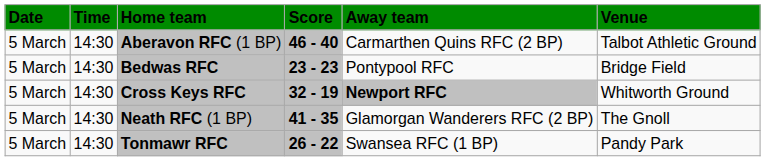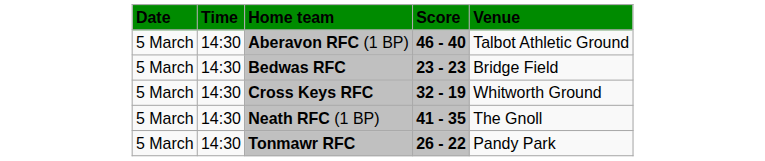- column: Away team | Carmarthen Quins RFC (2 BP) | Pontypool RFC | Newport RFC | Glamorgan Wanderers RFC (2 BP) | Swansea RFC (1 BP)
